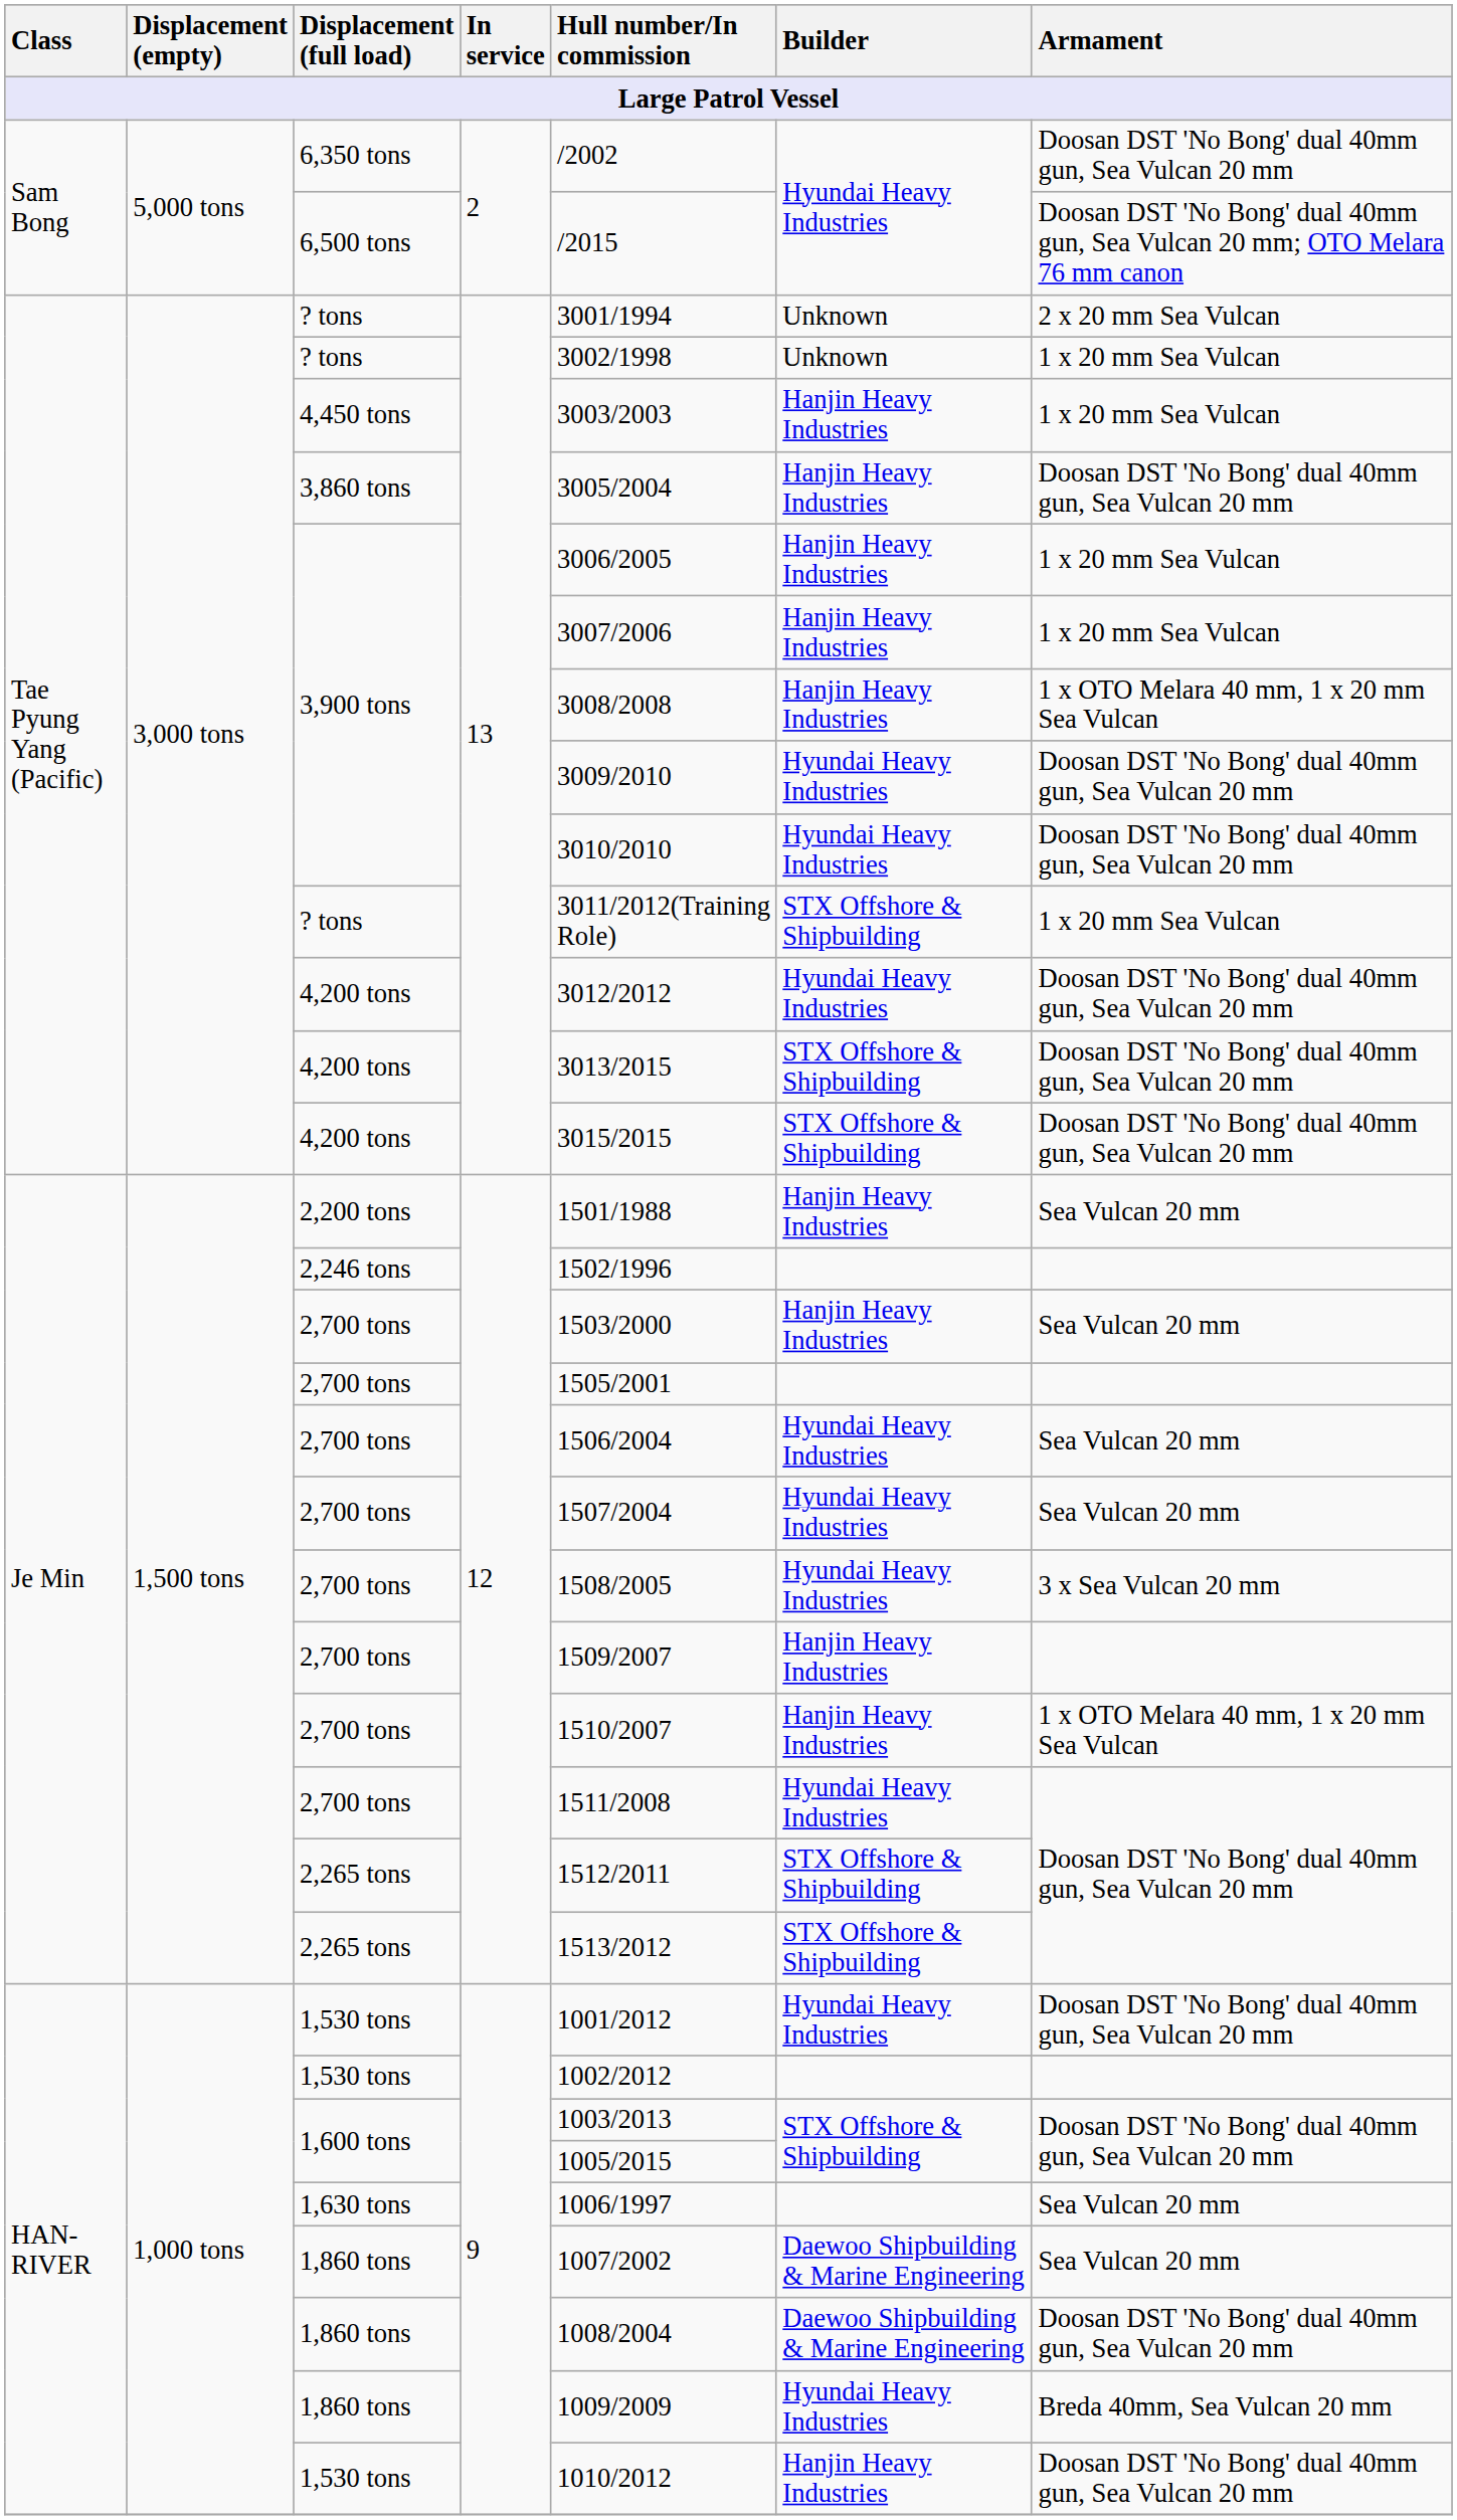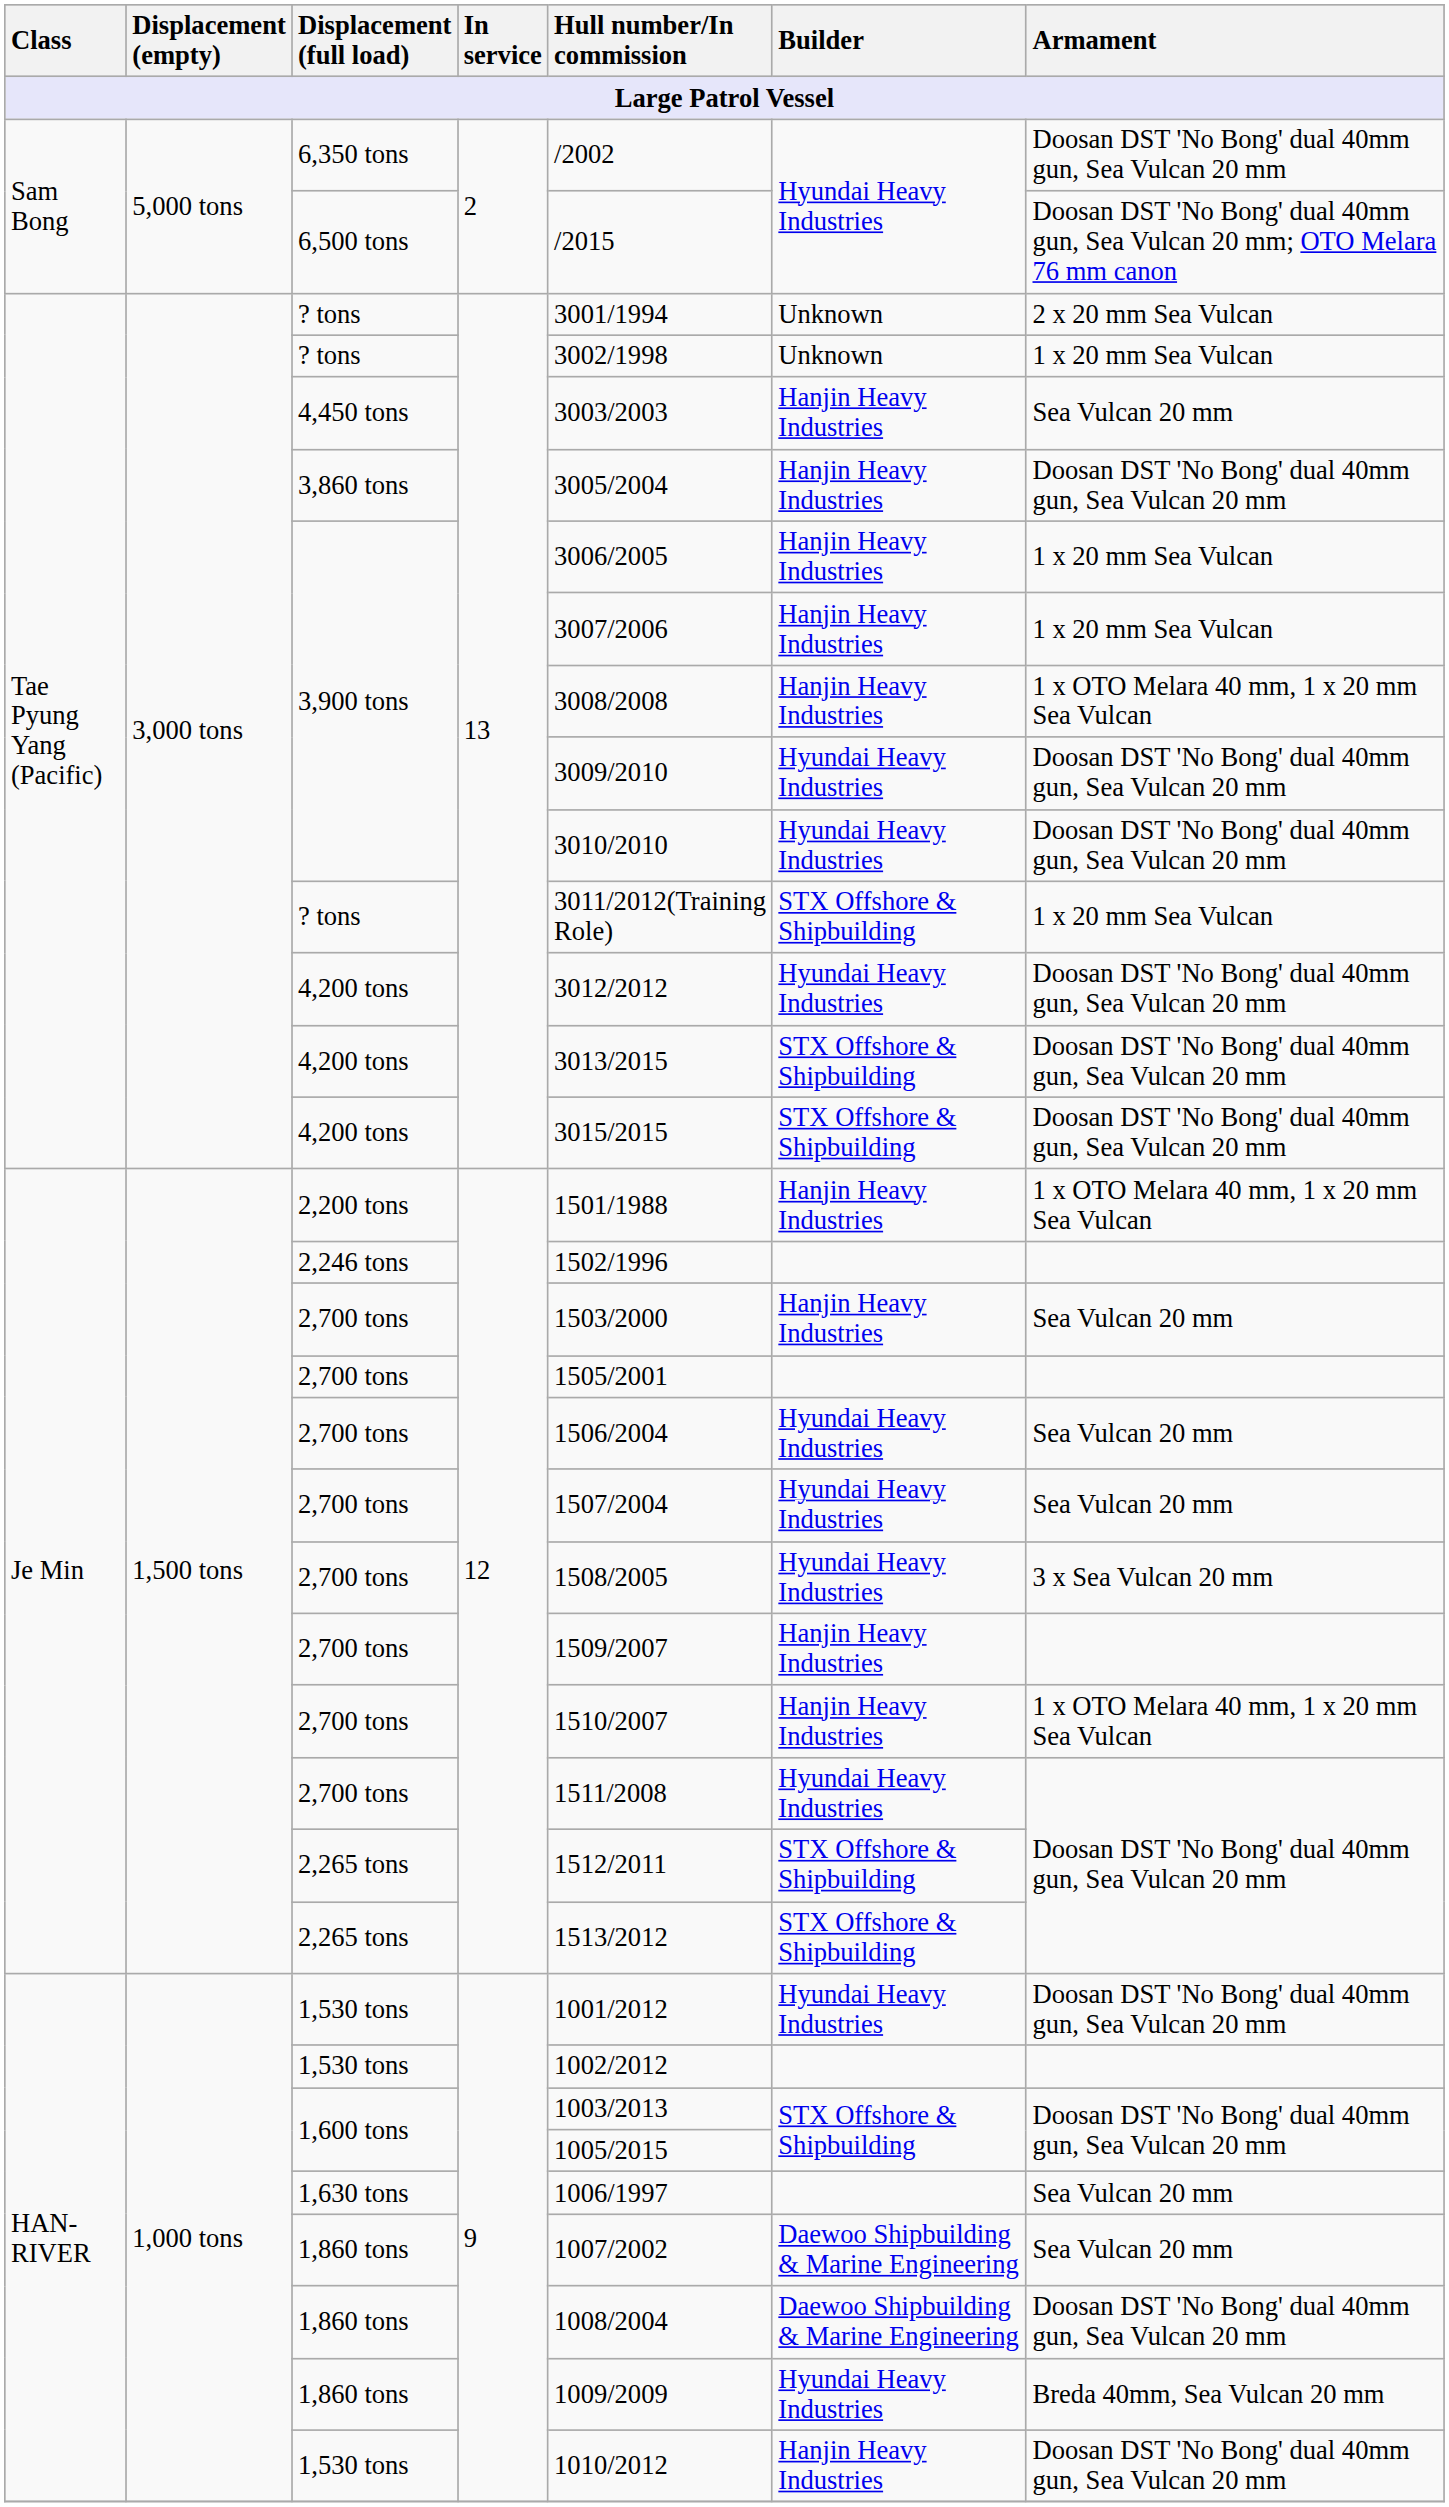4,450 tons | Armament: 1 x 20 mm Sea Vulcan -> Sea Vulcan 20 mm
2,200 tons | Armament: Sea Vulcan 20 mm -> 1 x OTO Melara 40 mm, 1 x 20 mm Sea Vulcan
